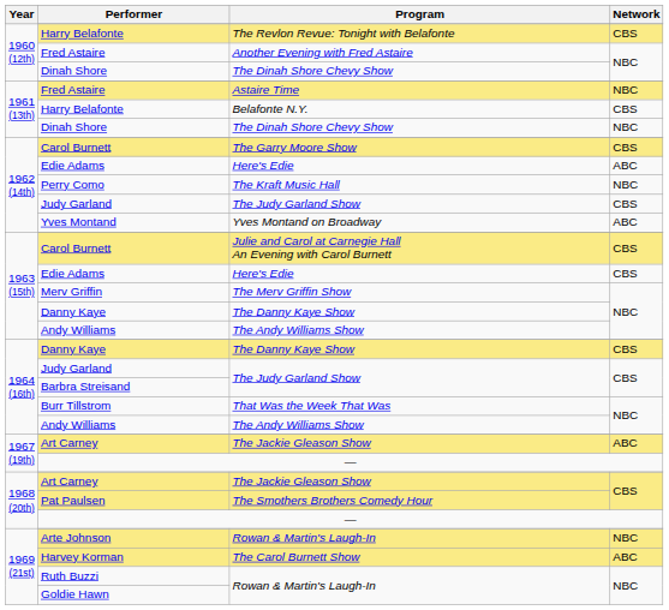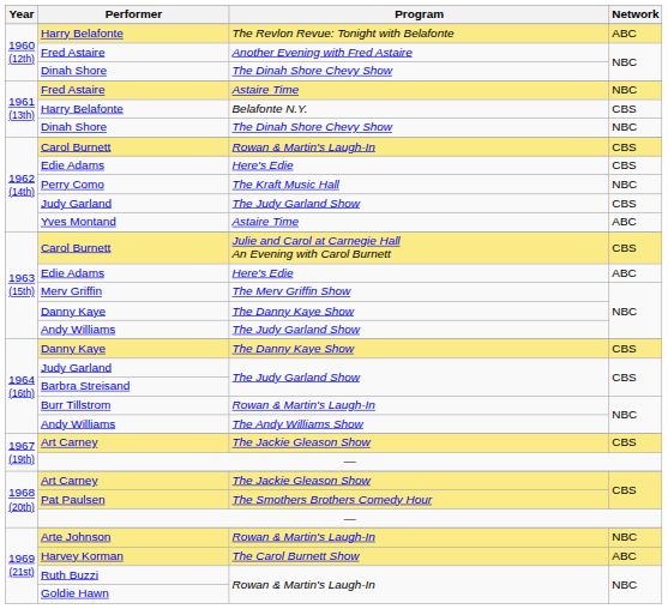1960 (12th) / Harry Belafonte | Network: CBS -> ABC
1962 (14th) / Carol Burnett | Program: The Garry Moore Show -> Rowan & Martin's Laugh-In
1962 (14th) / Edie Adams | Network: ABC -> CBS
Yves Montand | Program: Yves Montand on Broadway -> Astaire Time
1963 (15th) / Edie Adams | Network: CBS -> ABC
1963 (15th) / Andy Williams | Program: The Andy Williams Show -> The Judy Garland Show
Burr Tillstrom | Program: That Was the Week That Was -> Rowan & Martin's Laugh-In
1967 (19th) / Art Carney | Network: ABC -> CBS
